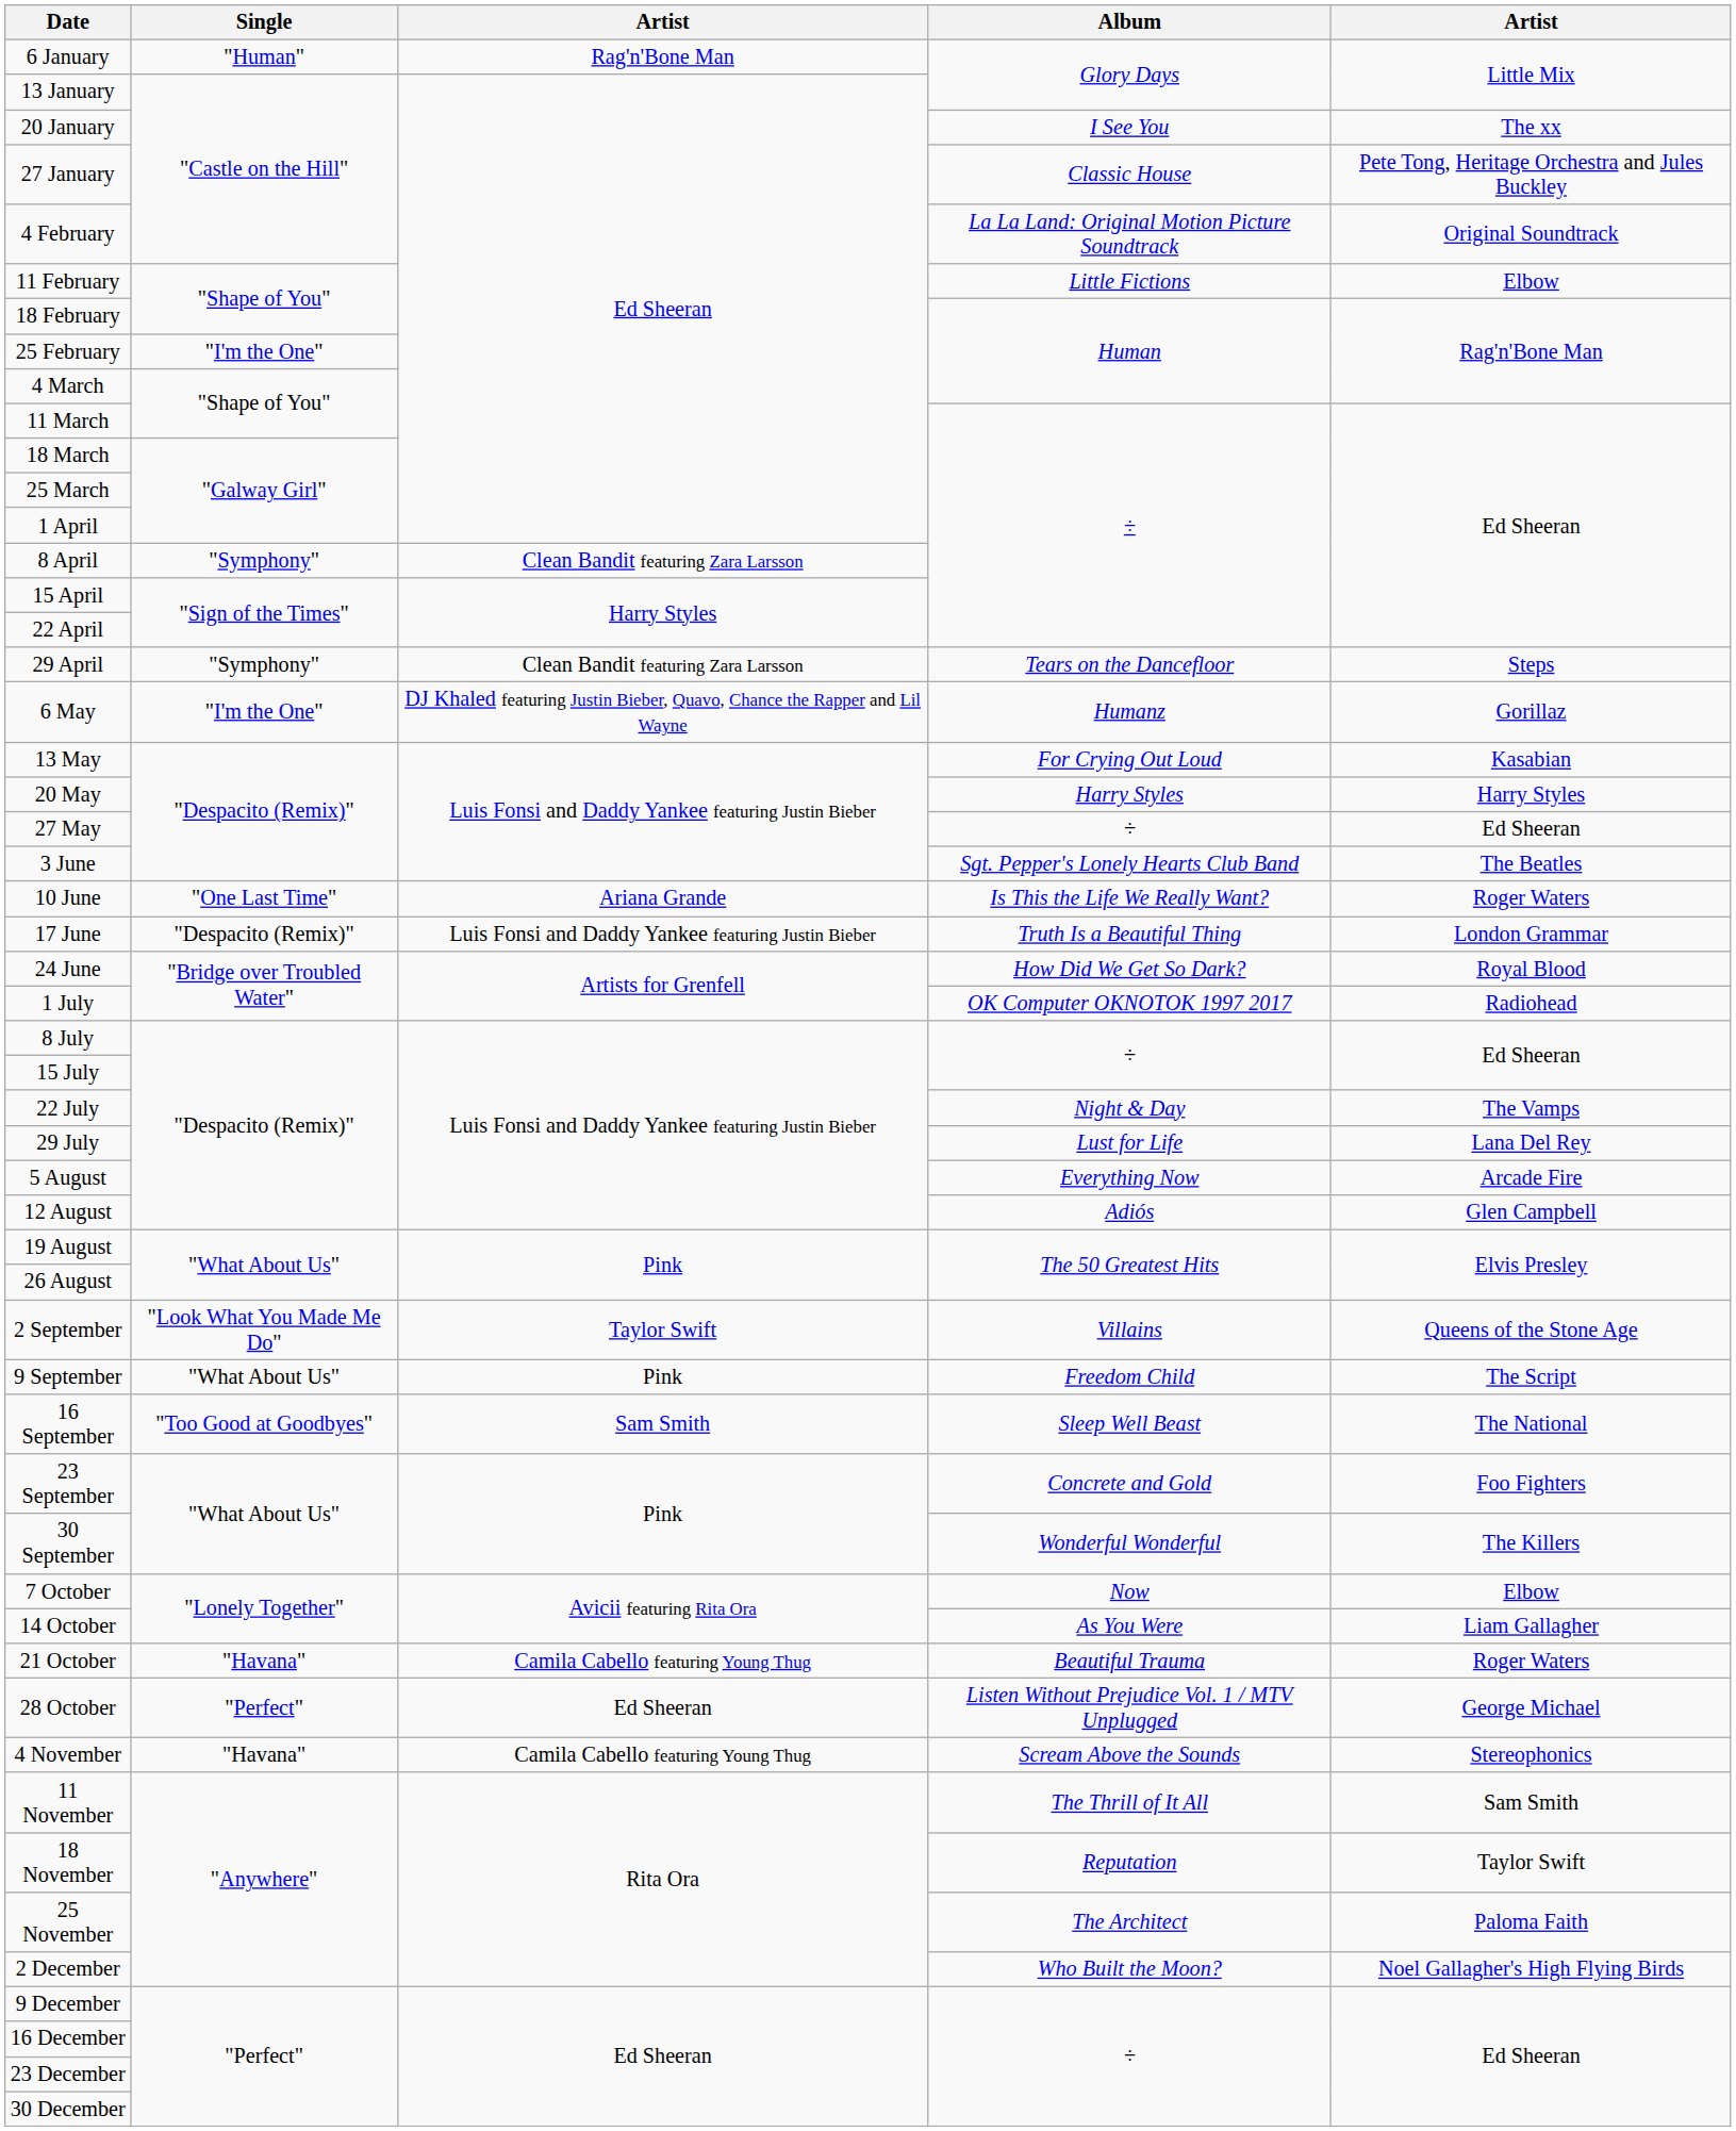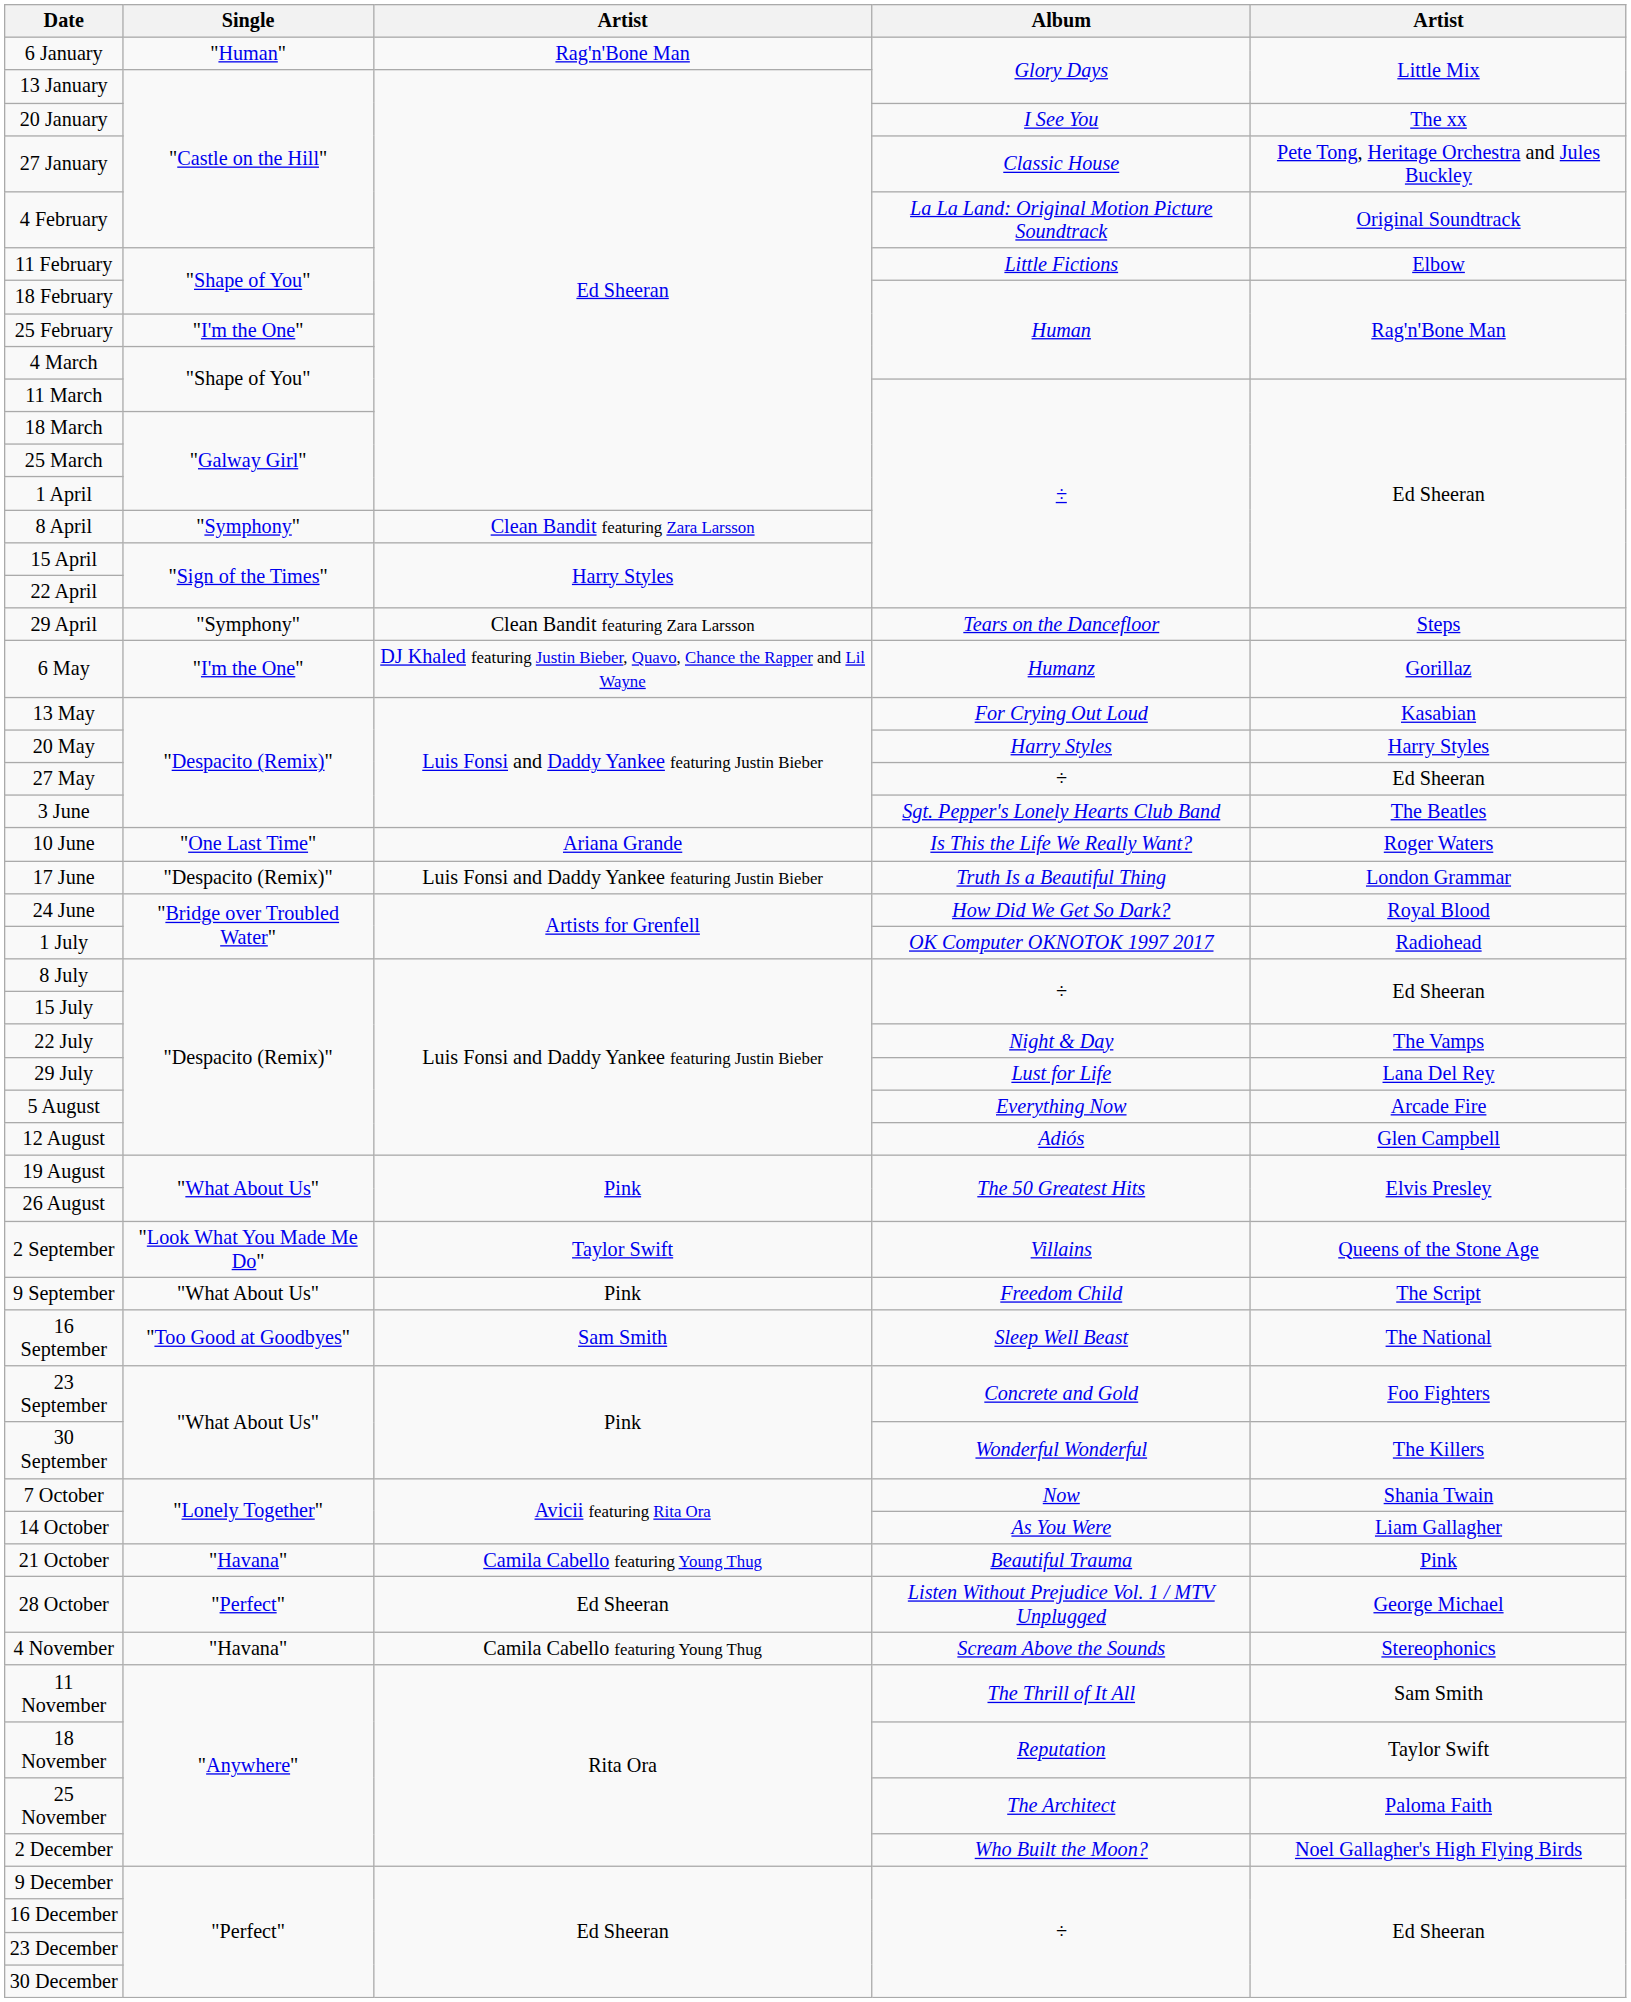7 October | column 5: Elbow -> Shania Twain
21 October | column 5: Roger Waters -> Pink
